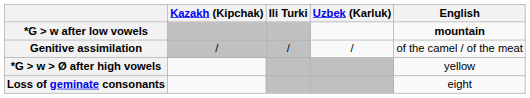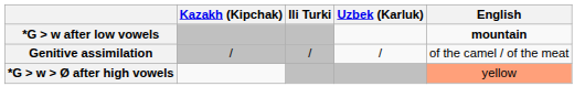*G > w > Ø after high vowels | English: no background -> lightsalmon background
- row: Loss of geminate consonants | eight
